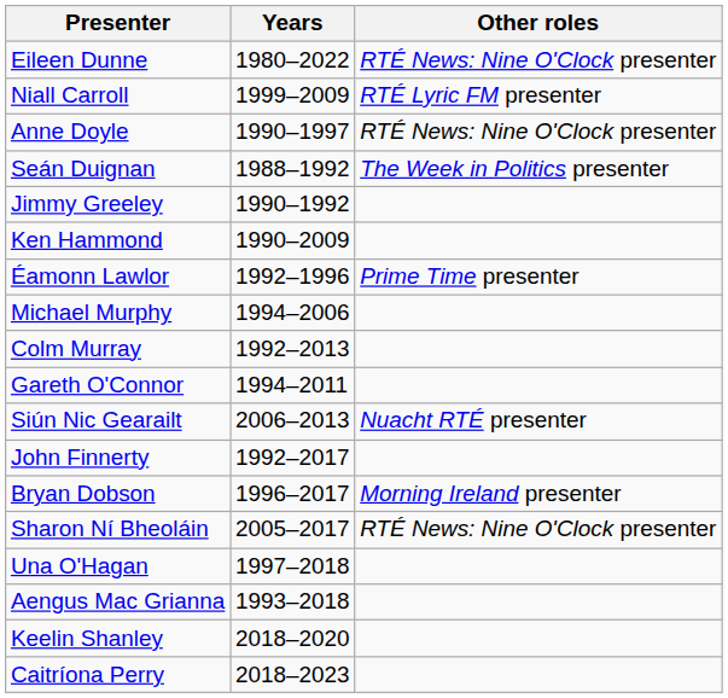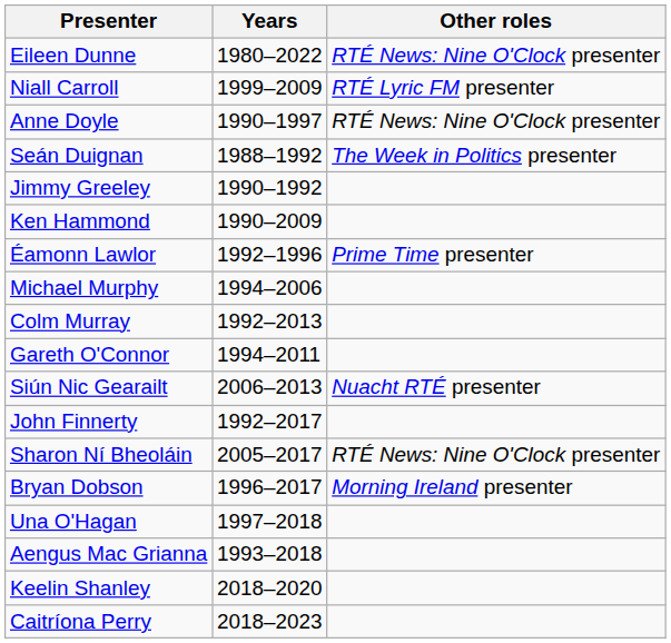rows swapped: Bryan Dobson <-> Sharon Ní Bheoláin
